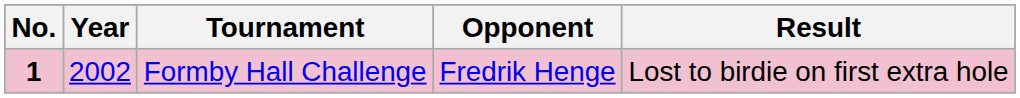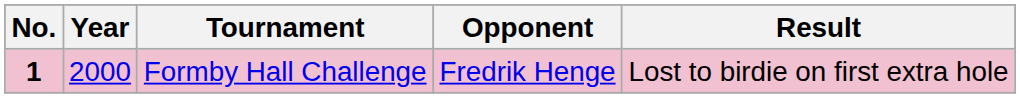Formby Hall Challenge | Year: 2002 -> 2000
